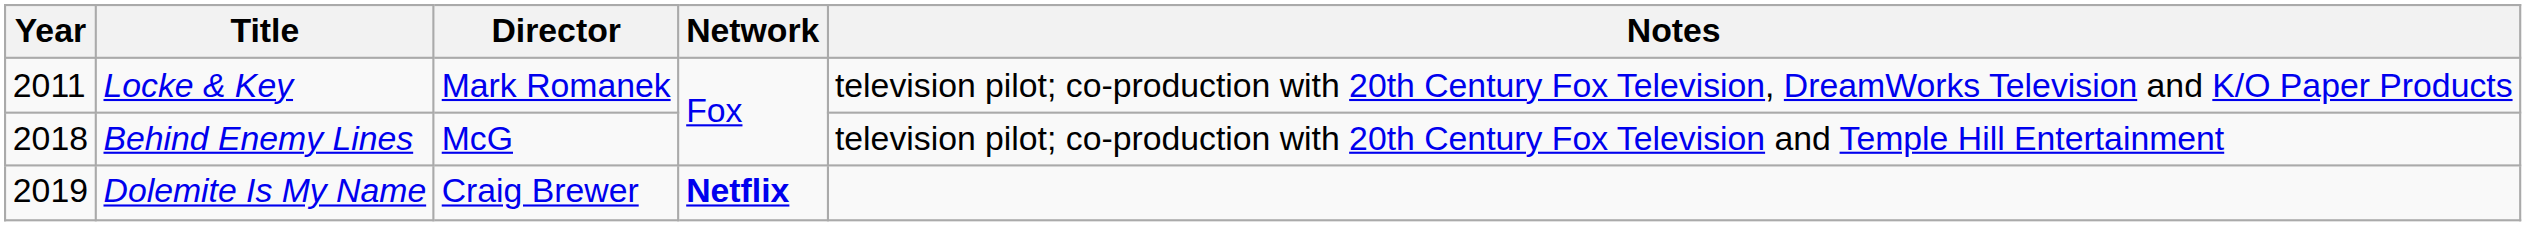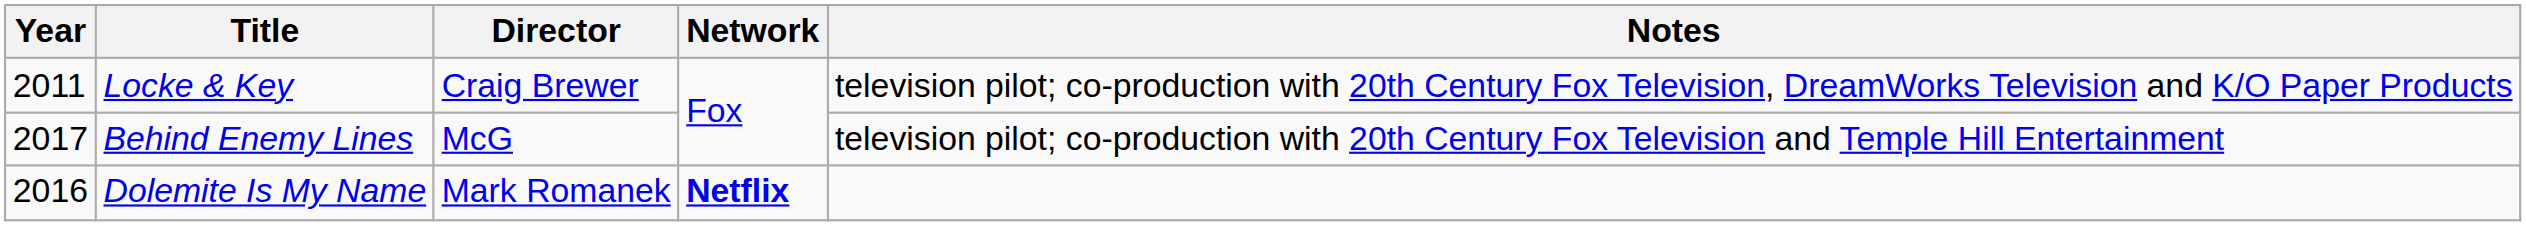Locke & Key | Director: Mark Romanek -> Craig Brewer
Behind Enemy Lines | Year: 2018 -> 2017
Dolemite Is My Name | Year: 2019 -> 2016
Dolemite Is My Name | Director: Craig Brewer -> Mark Romanek
